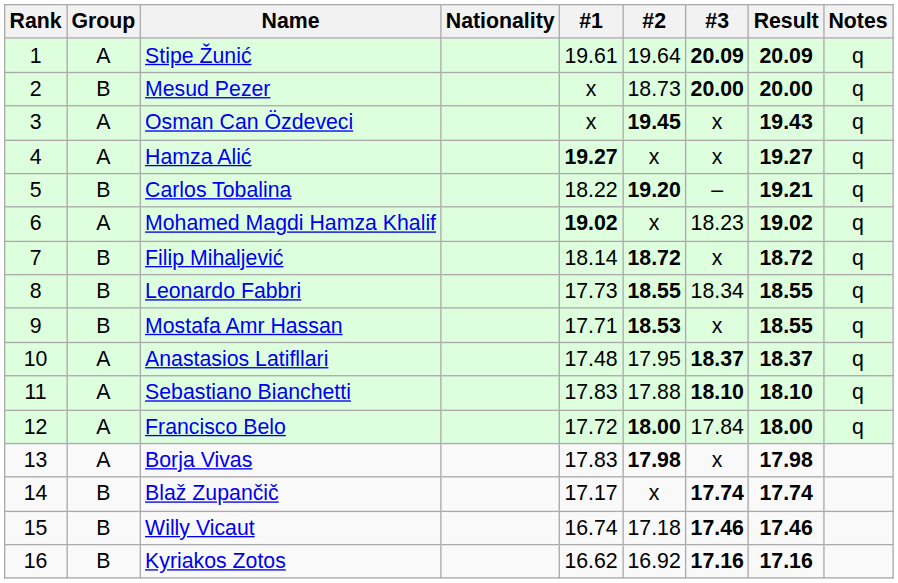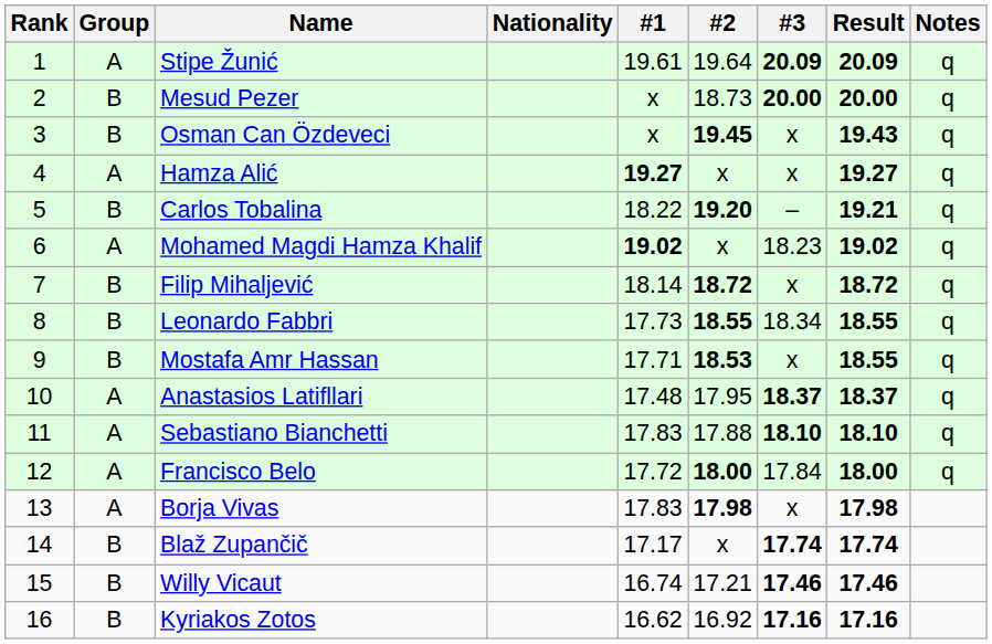Osman Can Özdeveci | Group: A -> B
Willy Vicaut | #2: 17.18 -> 17.21
